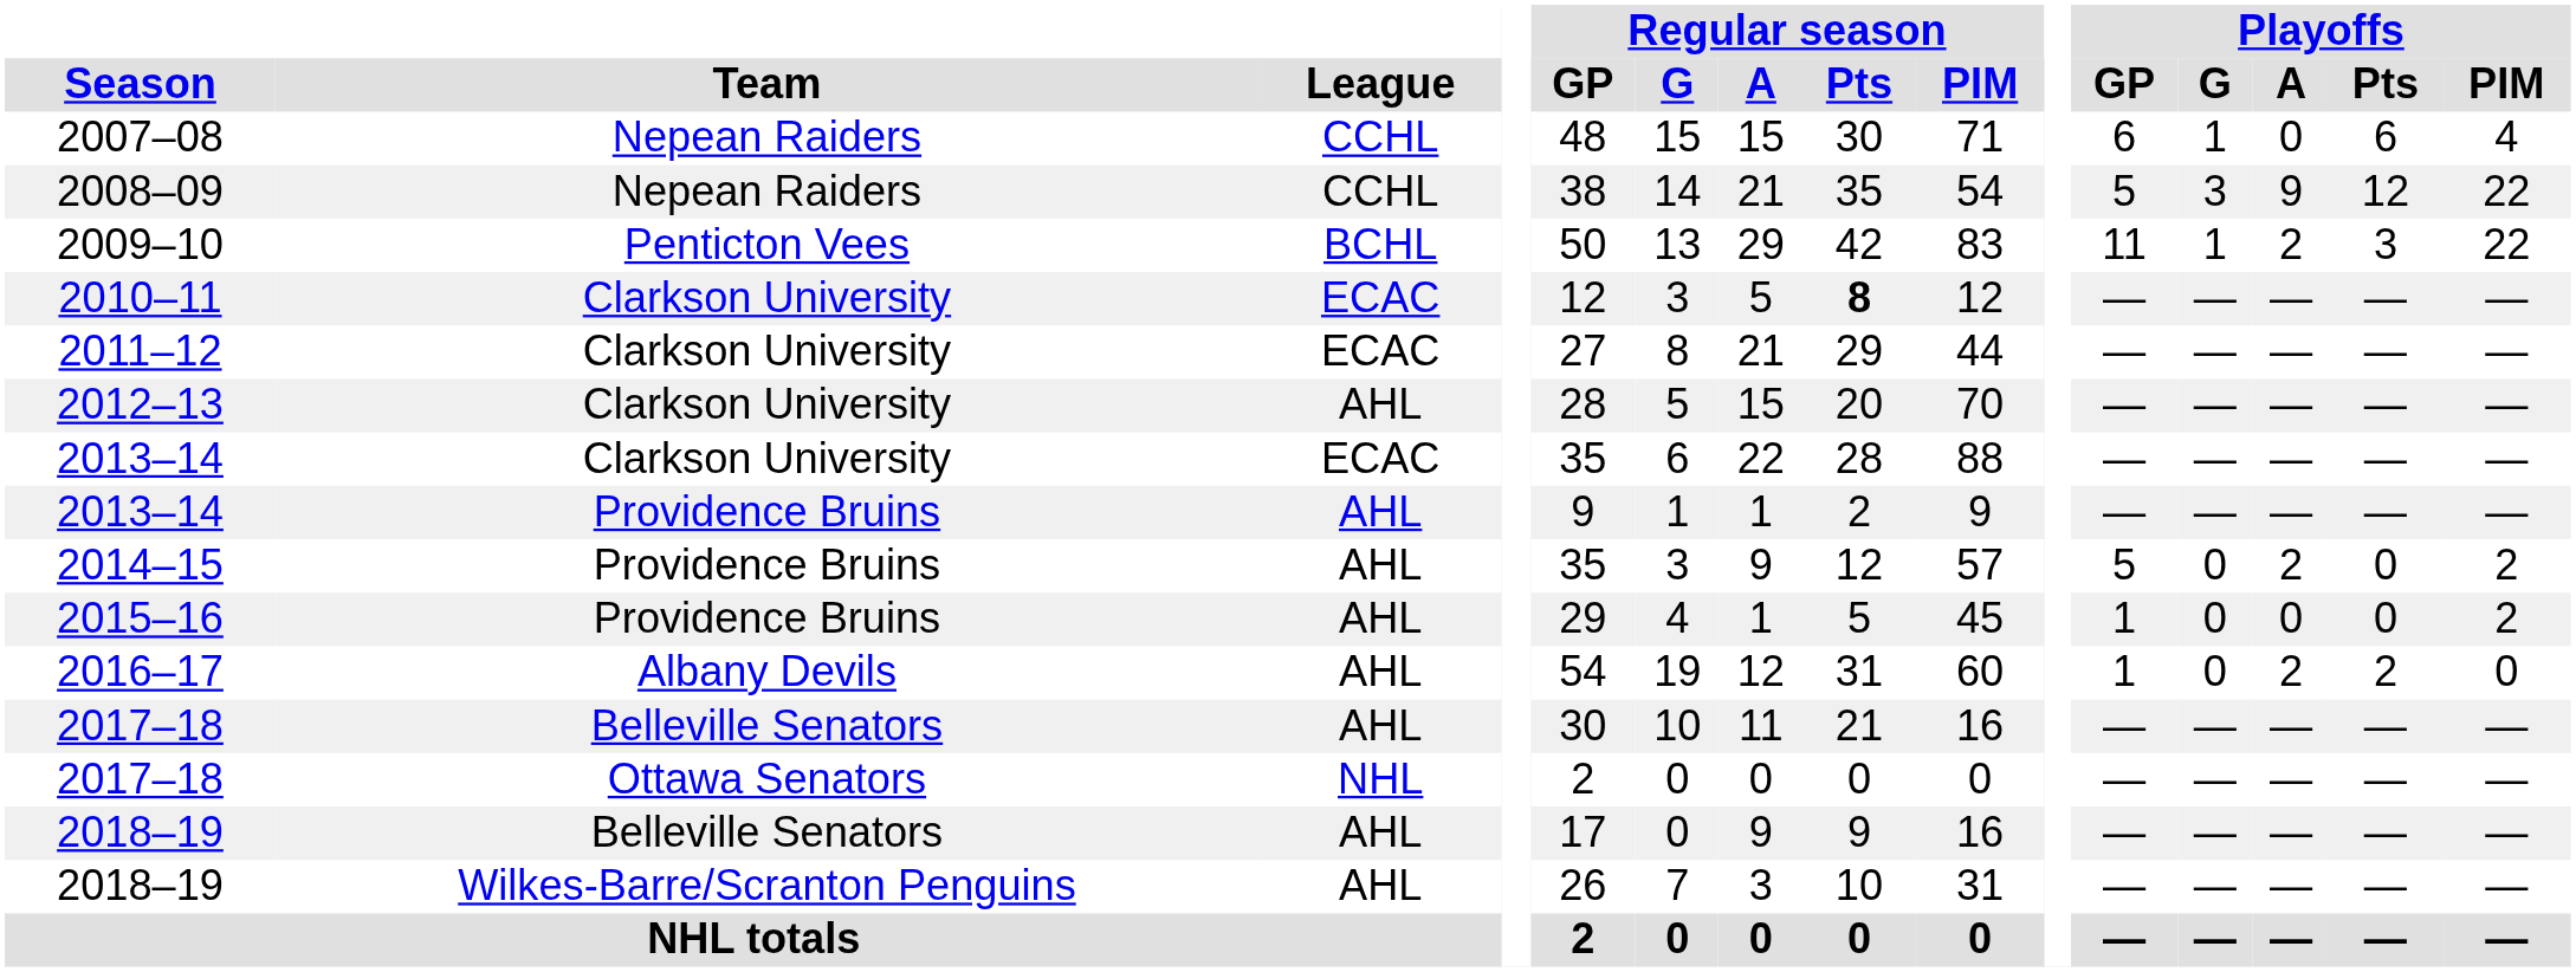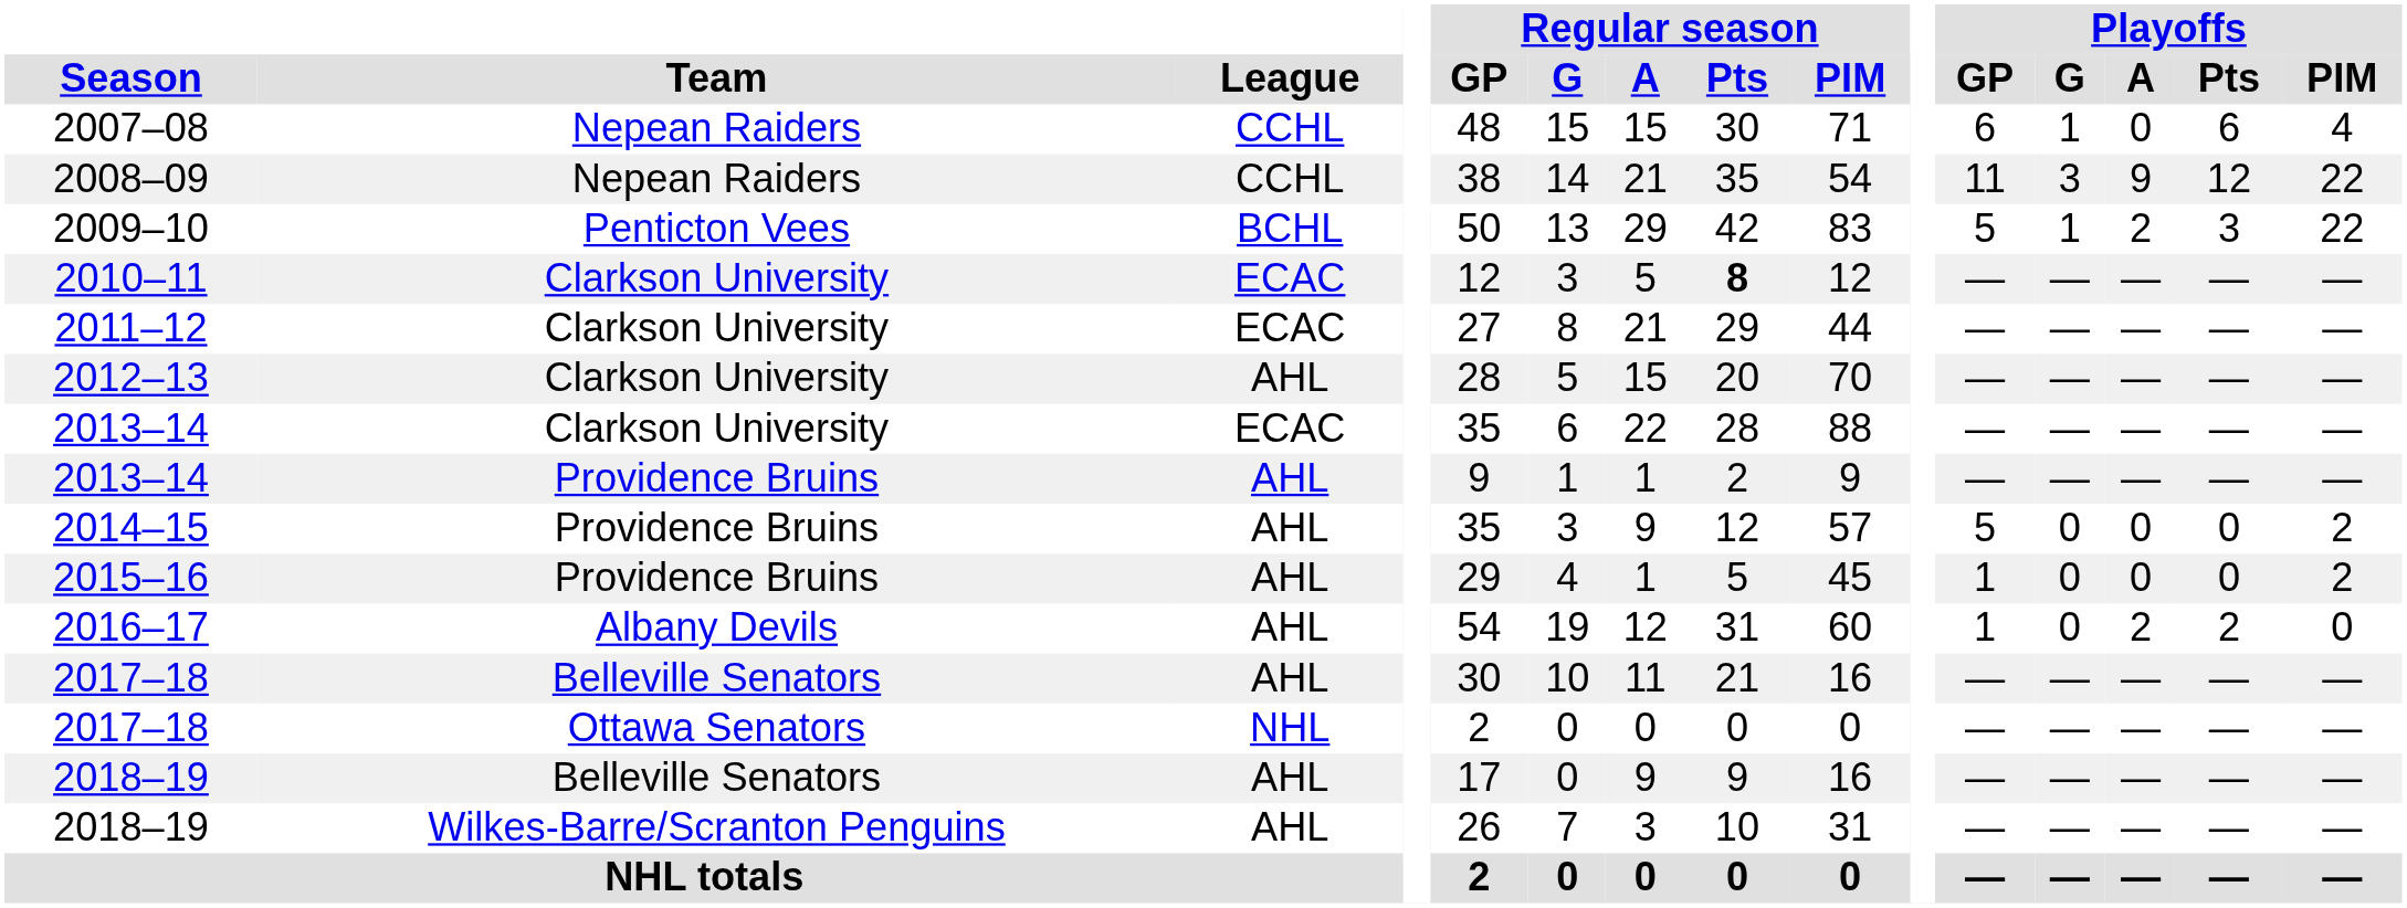2008–09 | Playoffs / GP: 5 -> 11
2009–10 | Playoffs / GP: 11 -> 5
2014–15 | Playoffs / A: 2 -> 0
